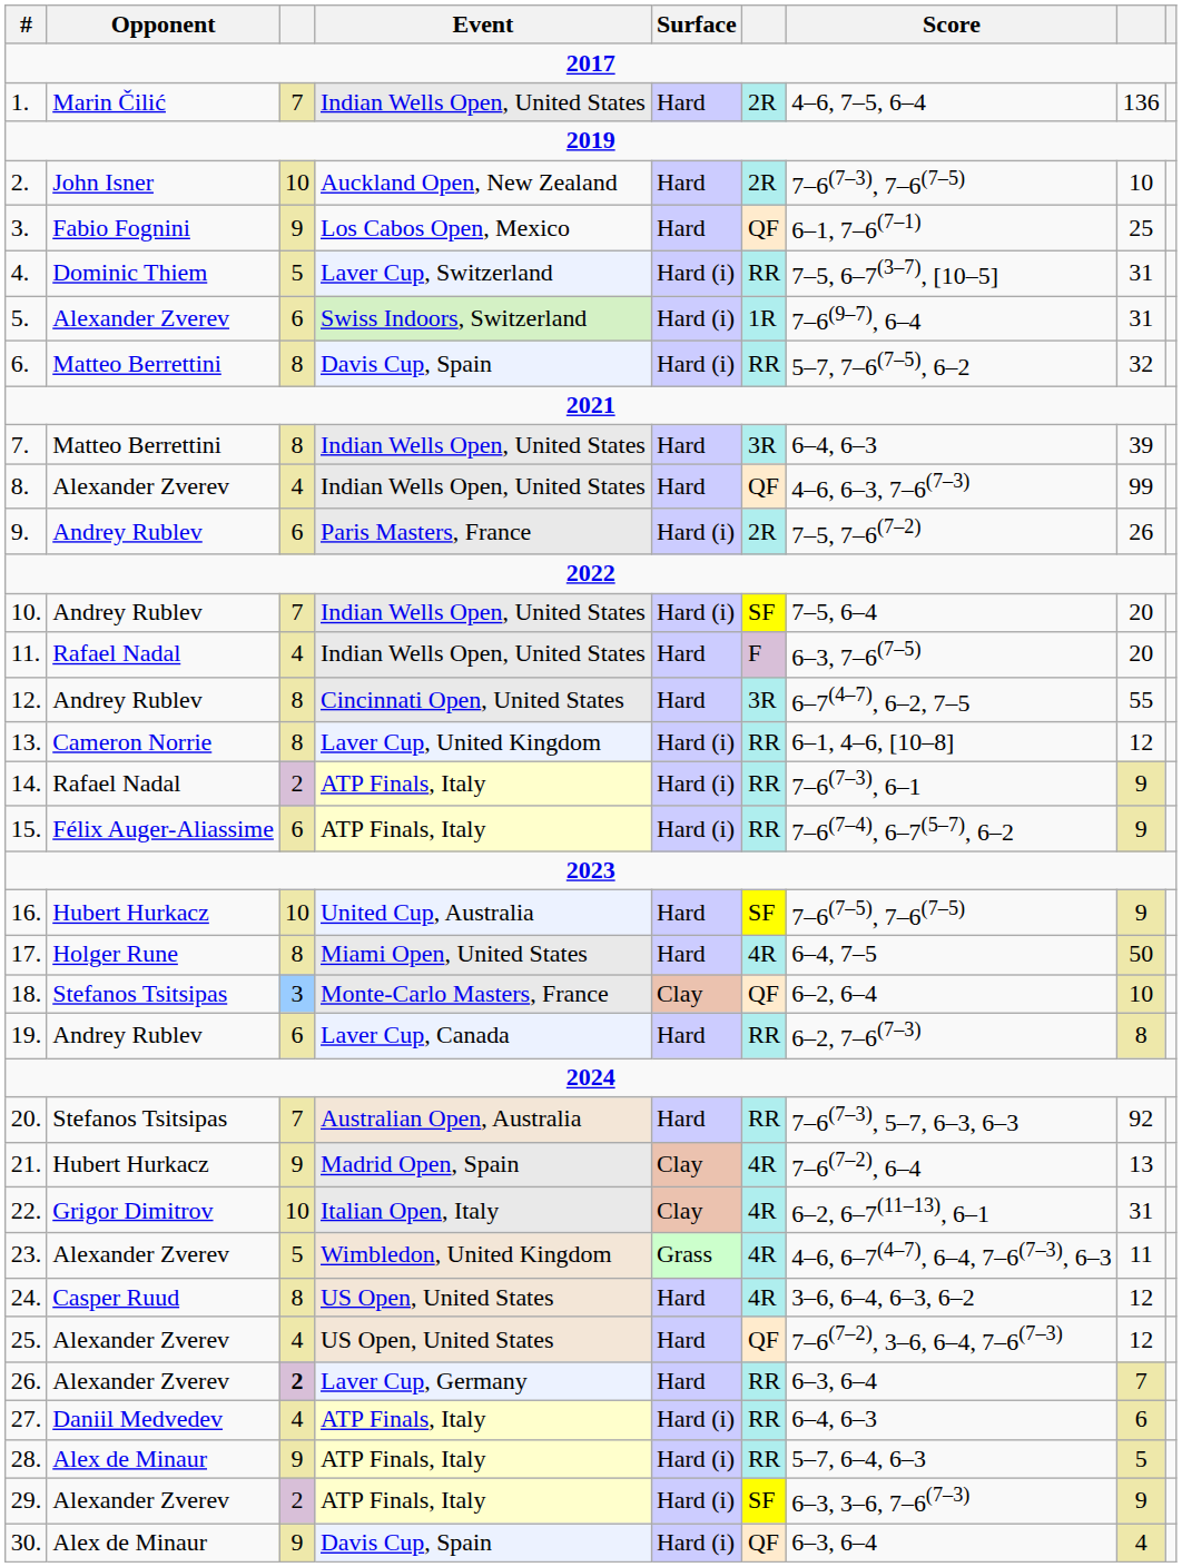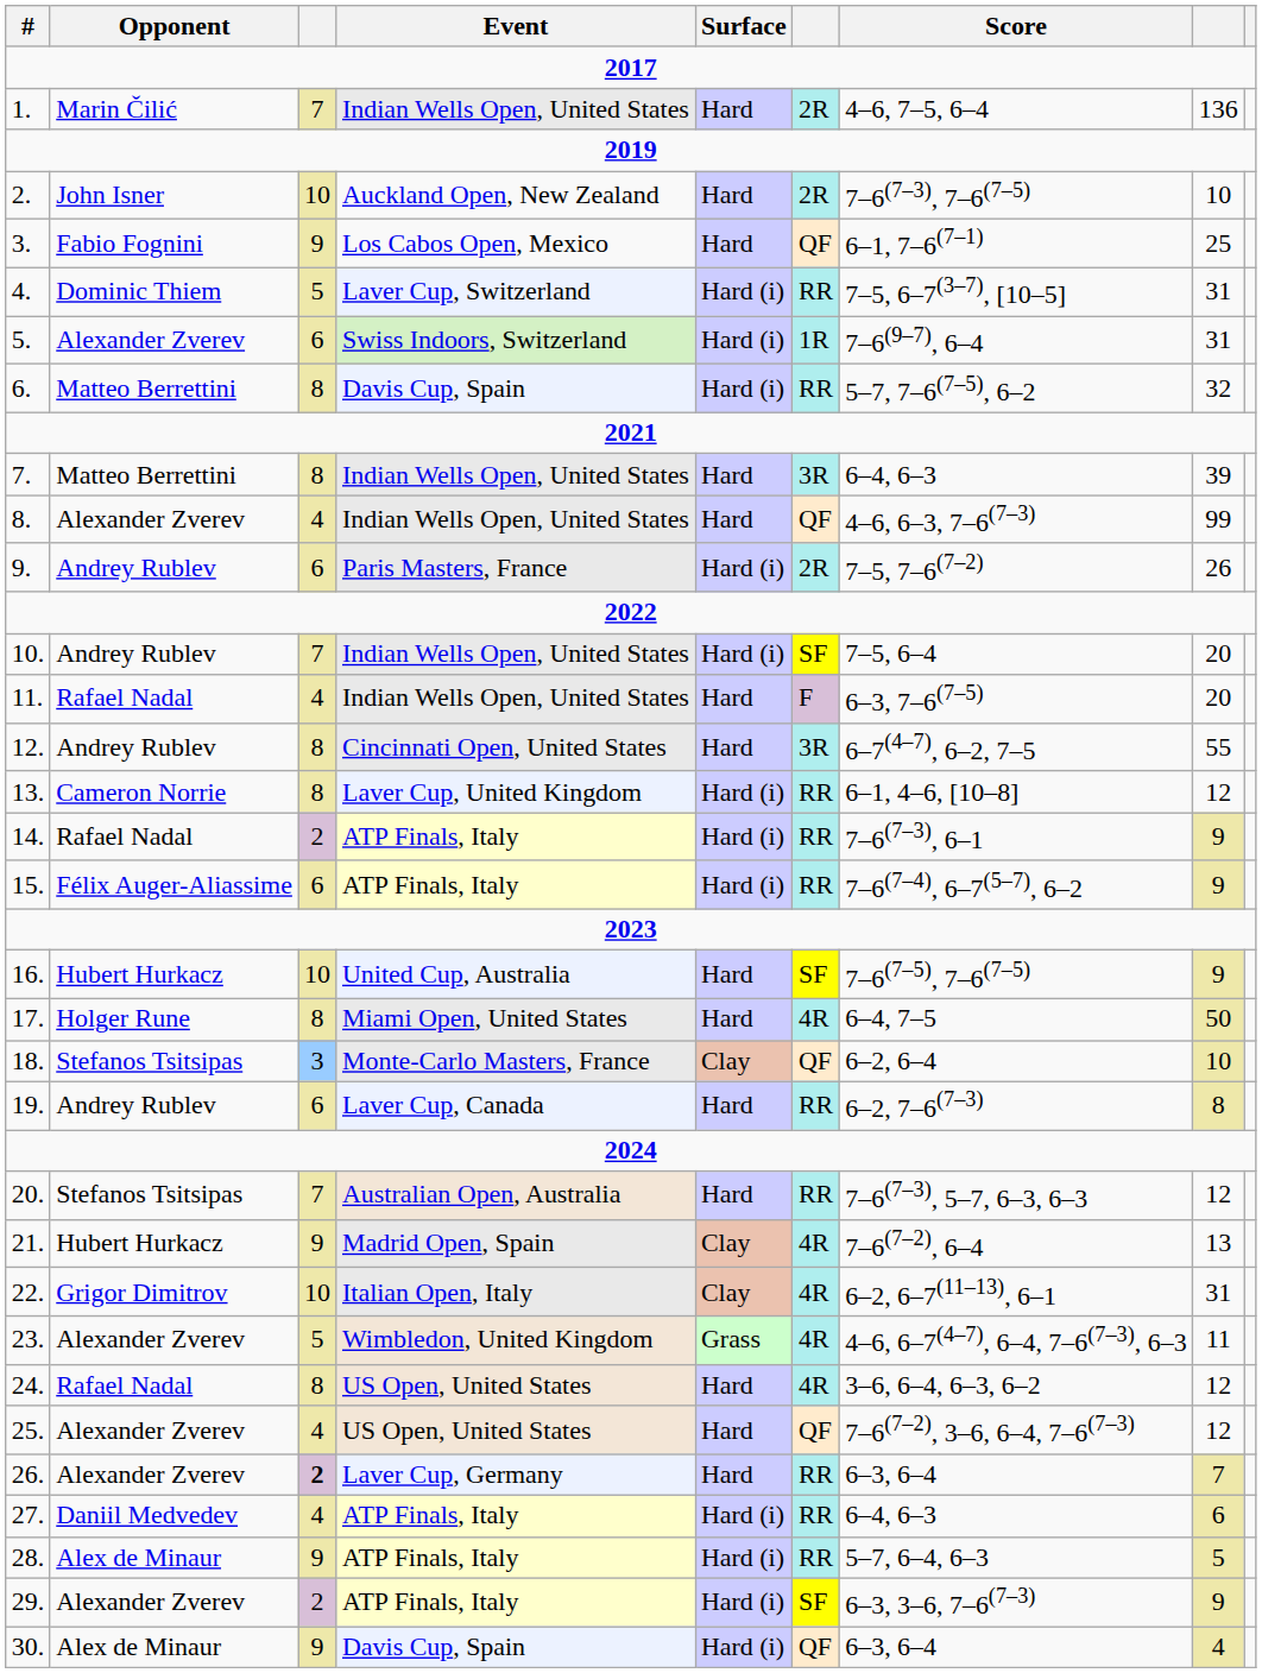20. | column 8: 92 -> 12
24. | Opponent: Casper Ruud -> Rafael Nadal
